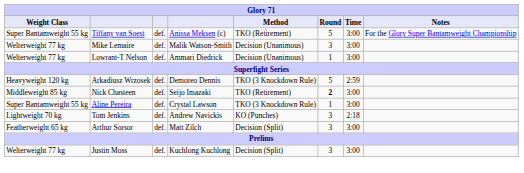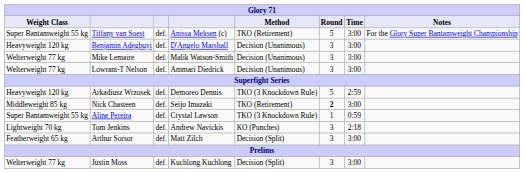+ row: Heavyweight 120 kg | Benjamin Adegbuyi | def. | D'Angelo Marshall | Decision (Unanimous) | 3 | 3:00
Lowrant-T Nelson | Round: 1 -> 3
Aline Pereira | Time: 3:00 -> 0:59
